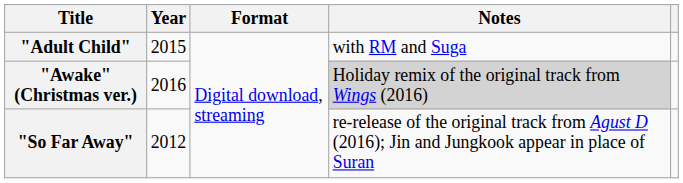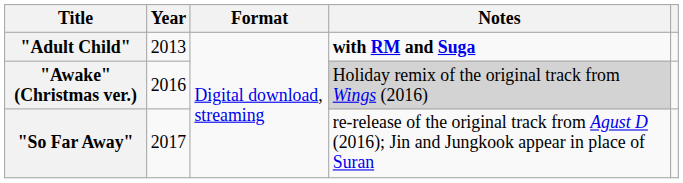"Adult Child" | Year: 2015 -> 2013
"Adult Child" | Notes: normal -> bold
"So Far Away" | Year: 2012 -> 2017
